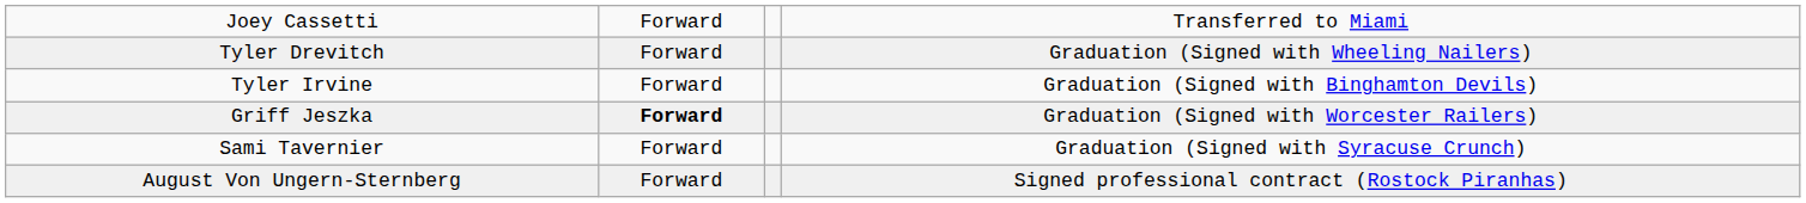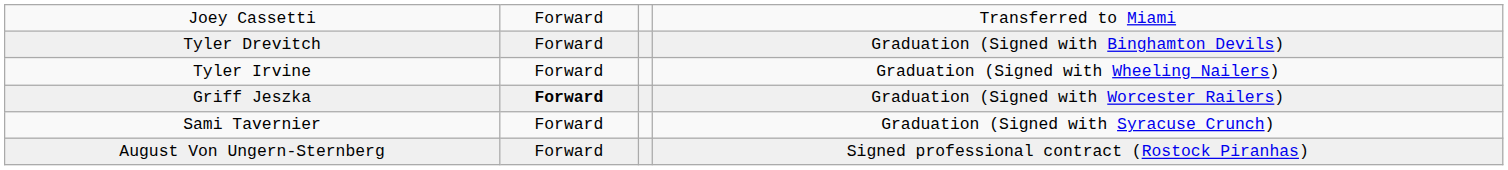Tyler Drevitch | column 4: Graduation (Signed with Wheeling Nailers) -> Graduation (Signed with Binghamton Devils)
Tyler Irvine | column 4: Graduation (Signed with Binghamton Devils) -> Graduation (Signed with Wheeling Nailers)
